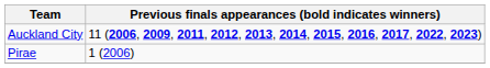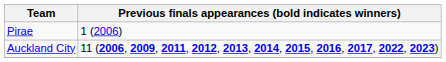rows swapped: Auckland City <-> Pirae
